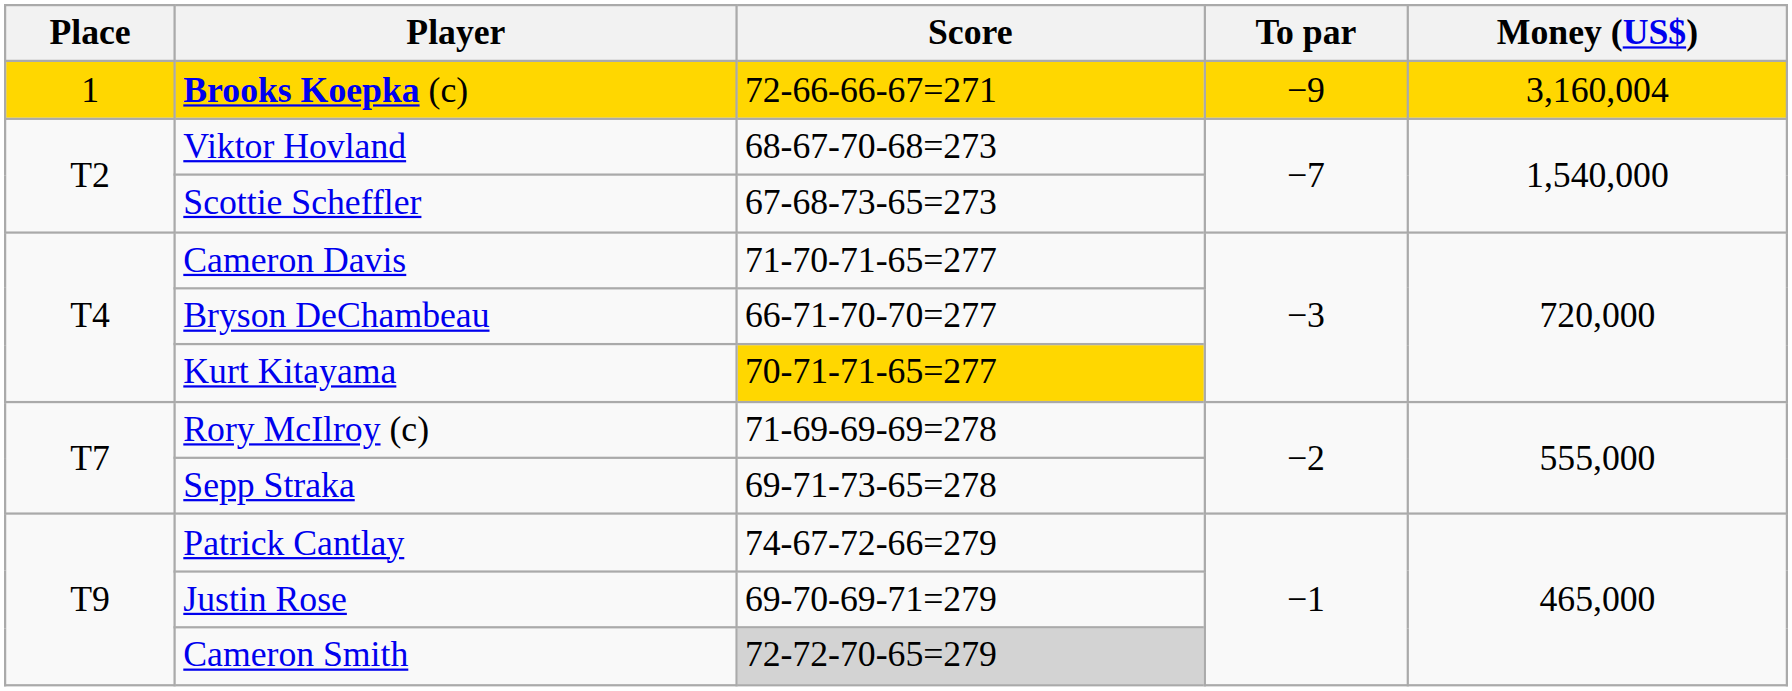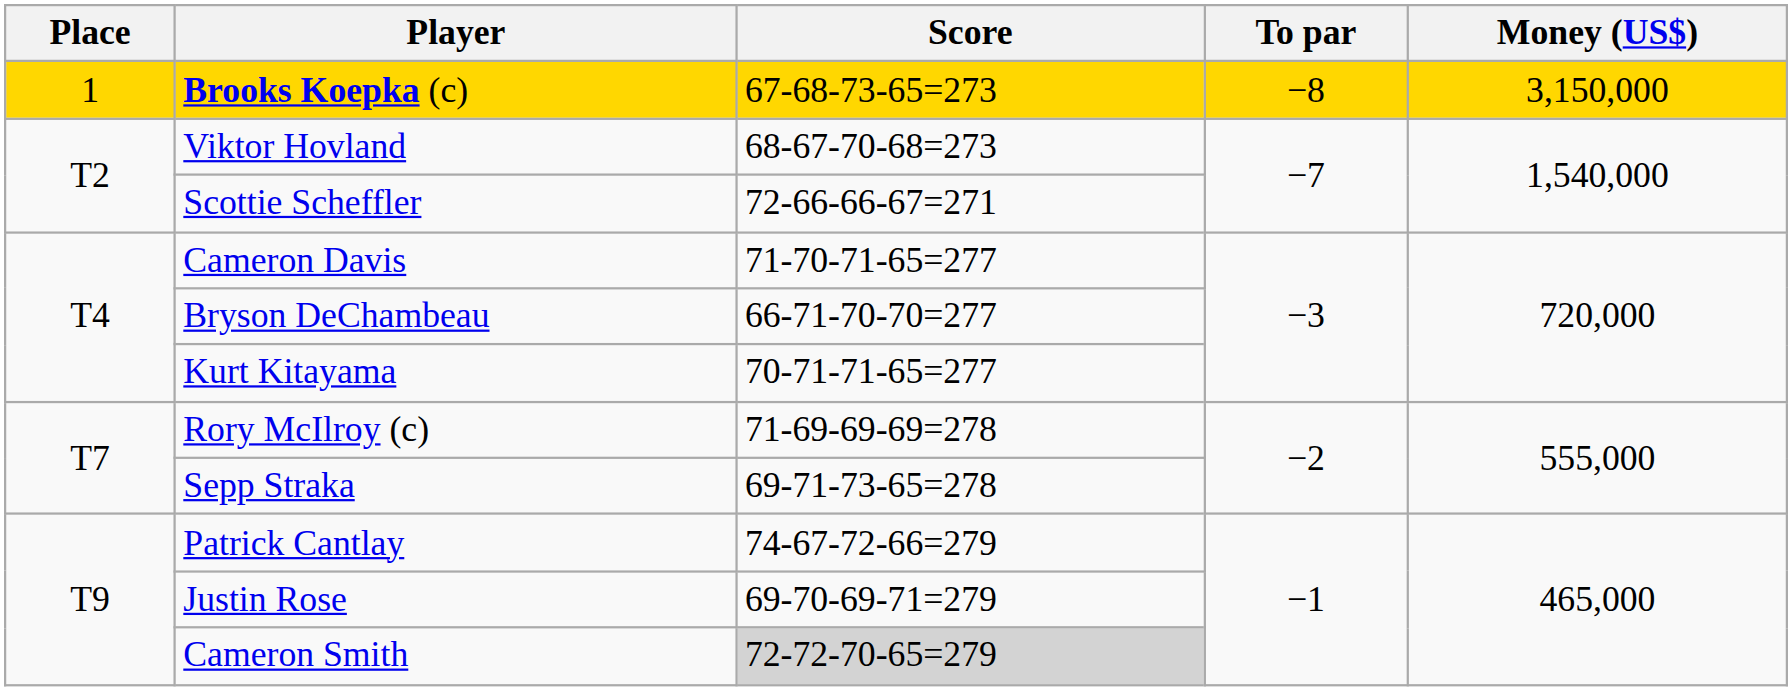Brooks Koepka (c) | Score: 72-66-66-67=271 -> 67-68-73-65=273
Brooks Koepka (c) | To par: −9 -> −8
Brooks Koepka (c) | Money (US$): 3,160,004 -> 3,150,000
Scottie Scheffler | Score: 67-68-73-65=273 -> 72-66-66-67=271
Kurt Kitayama | Score: gold background -> no background
